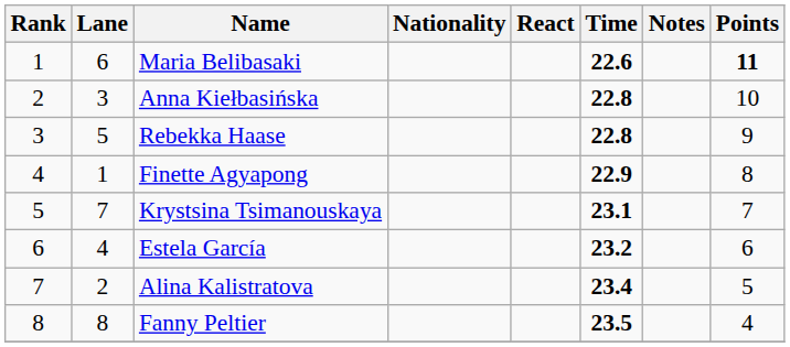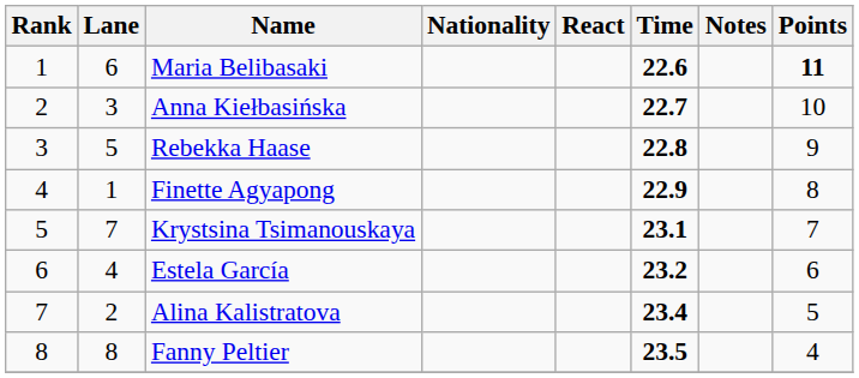Anna Kiełbasińska | Time: 22.8 -> 22.7
